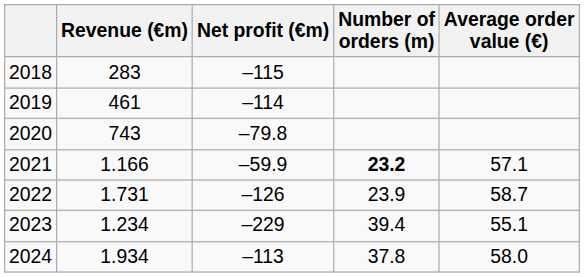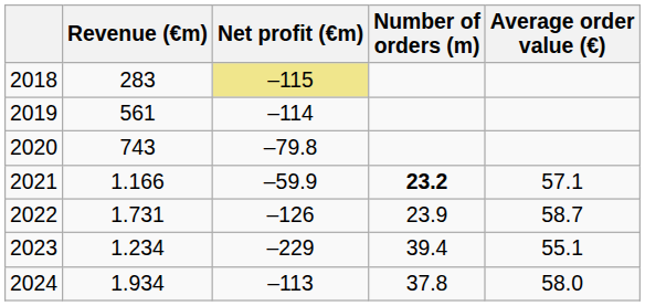2018 | Net profit (€m): no background -> khaki background
2019 | Revenue (€m): 461 -> 561
